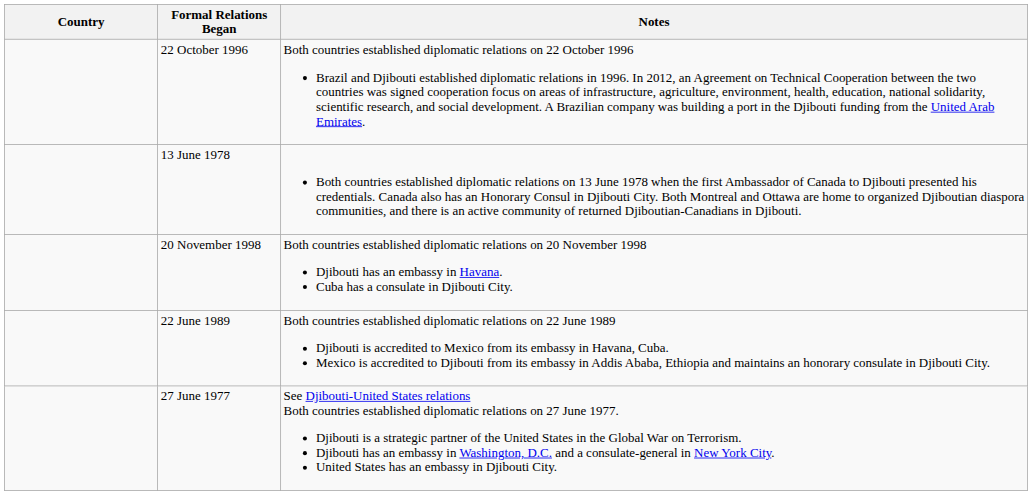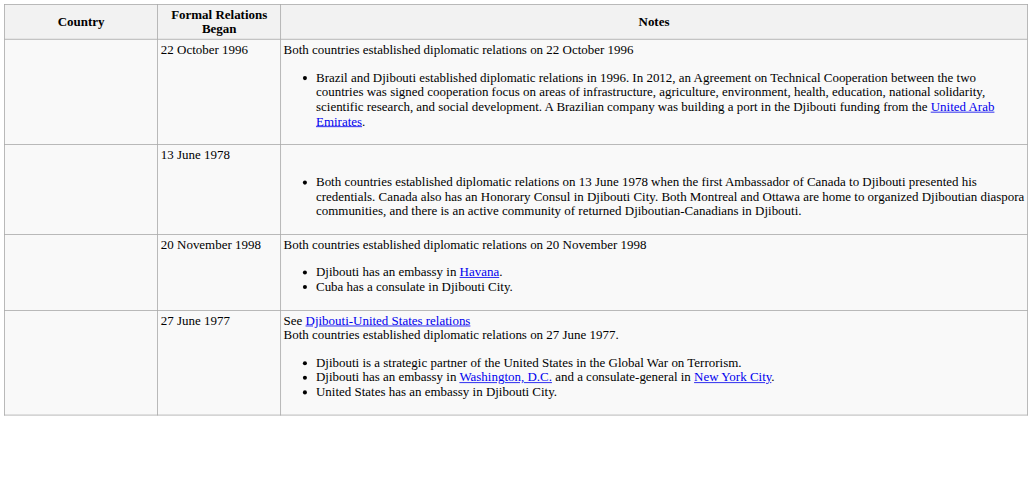- row: 22 June 1989 | Both countries established diplomatic relations on 22 June 1989 Djibouti is accredited to Mexico from its embassy in Havana, Cuba. Mexico is accredited to Djibouti from its embassy in Addis Ababa, Ethiopia and maintains an honorary consulate in Djibouti City.
